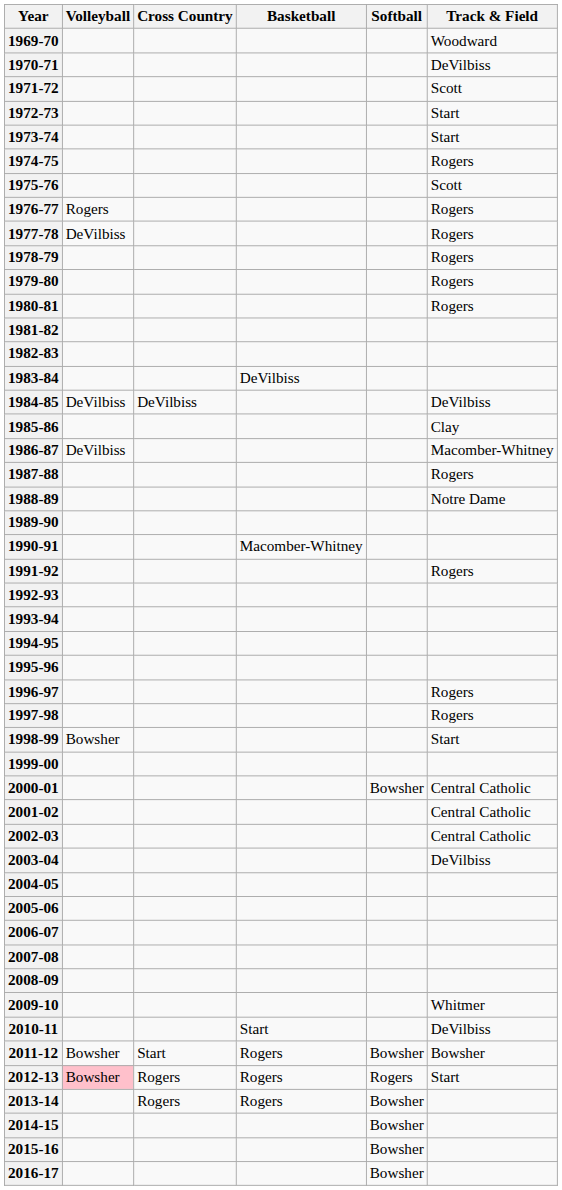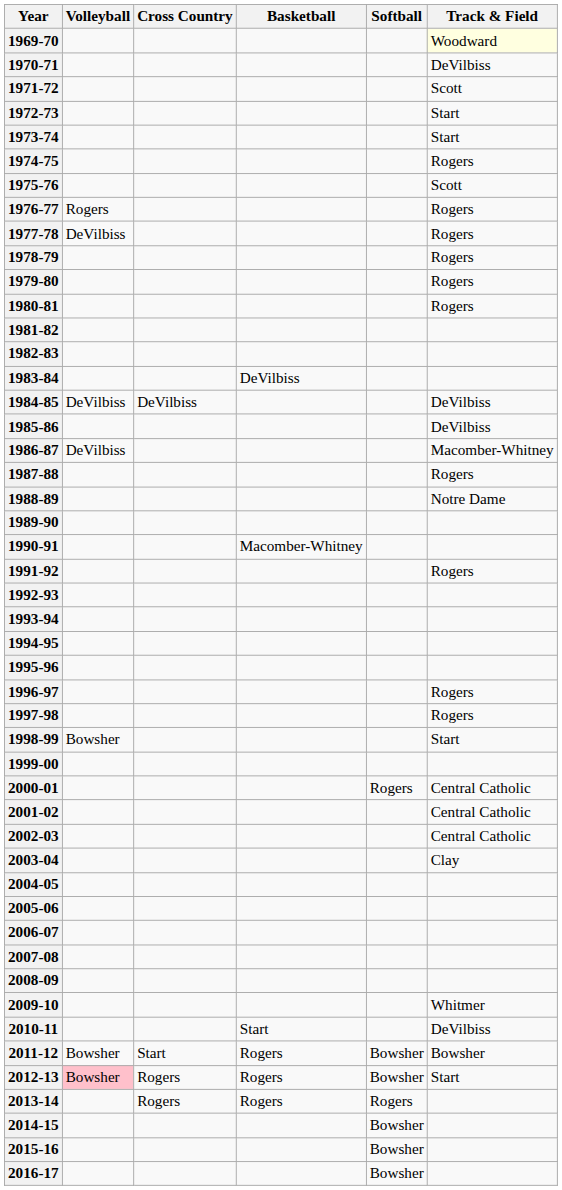1969-70 | Track & Field: no background -> lightyellow background
1985-86 | Track & Field: Clay -> DeVilbiss
2000-01 | Softball: Bowsher -> Rogers
2003-04 | Track & Field: DeVilbiss -> Clay
2012-13 | Softball: Rogers -> Bowsher
2013-14 | Softball: Bowsher -> Rogers
